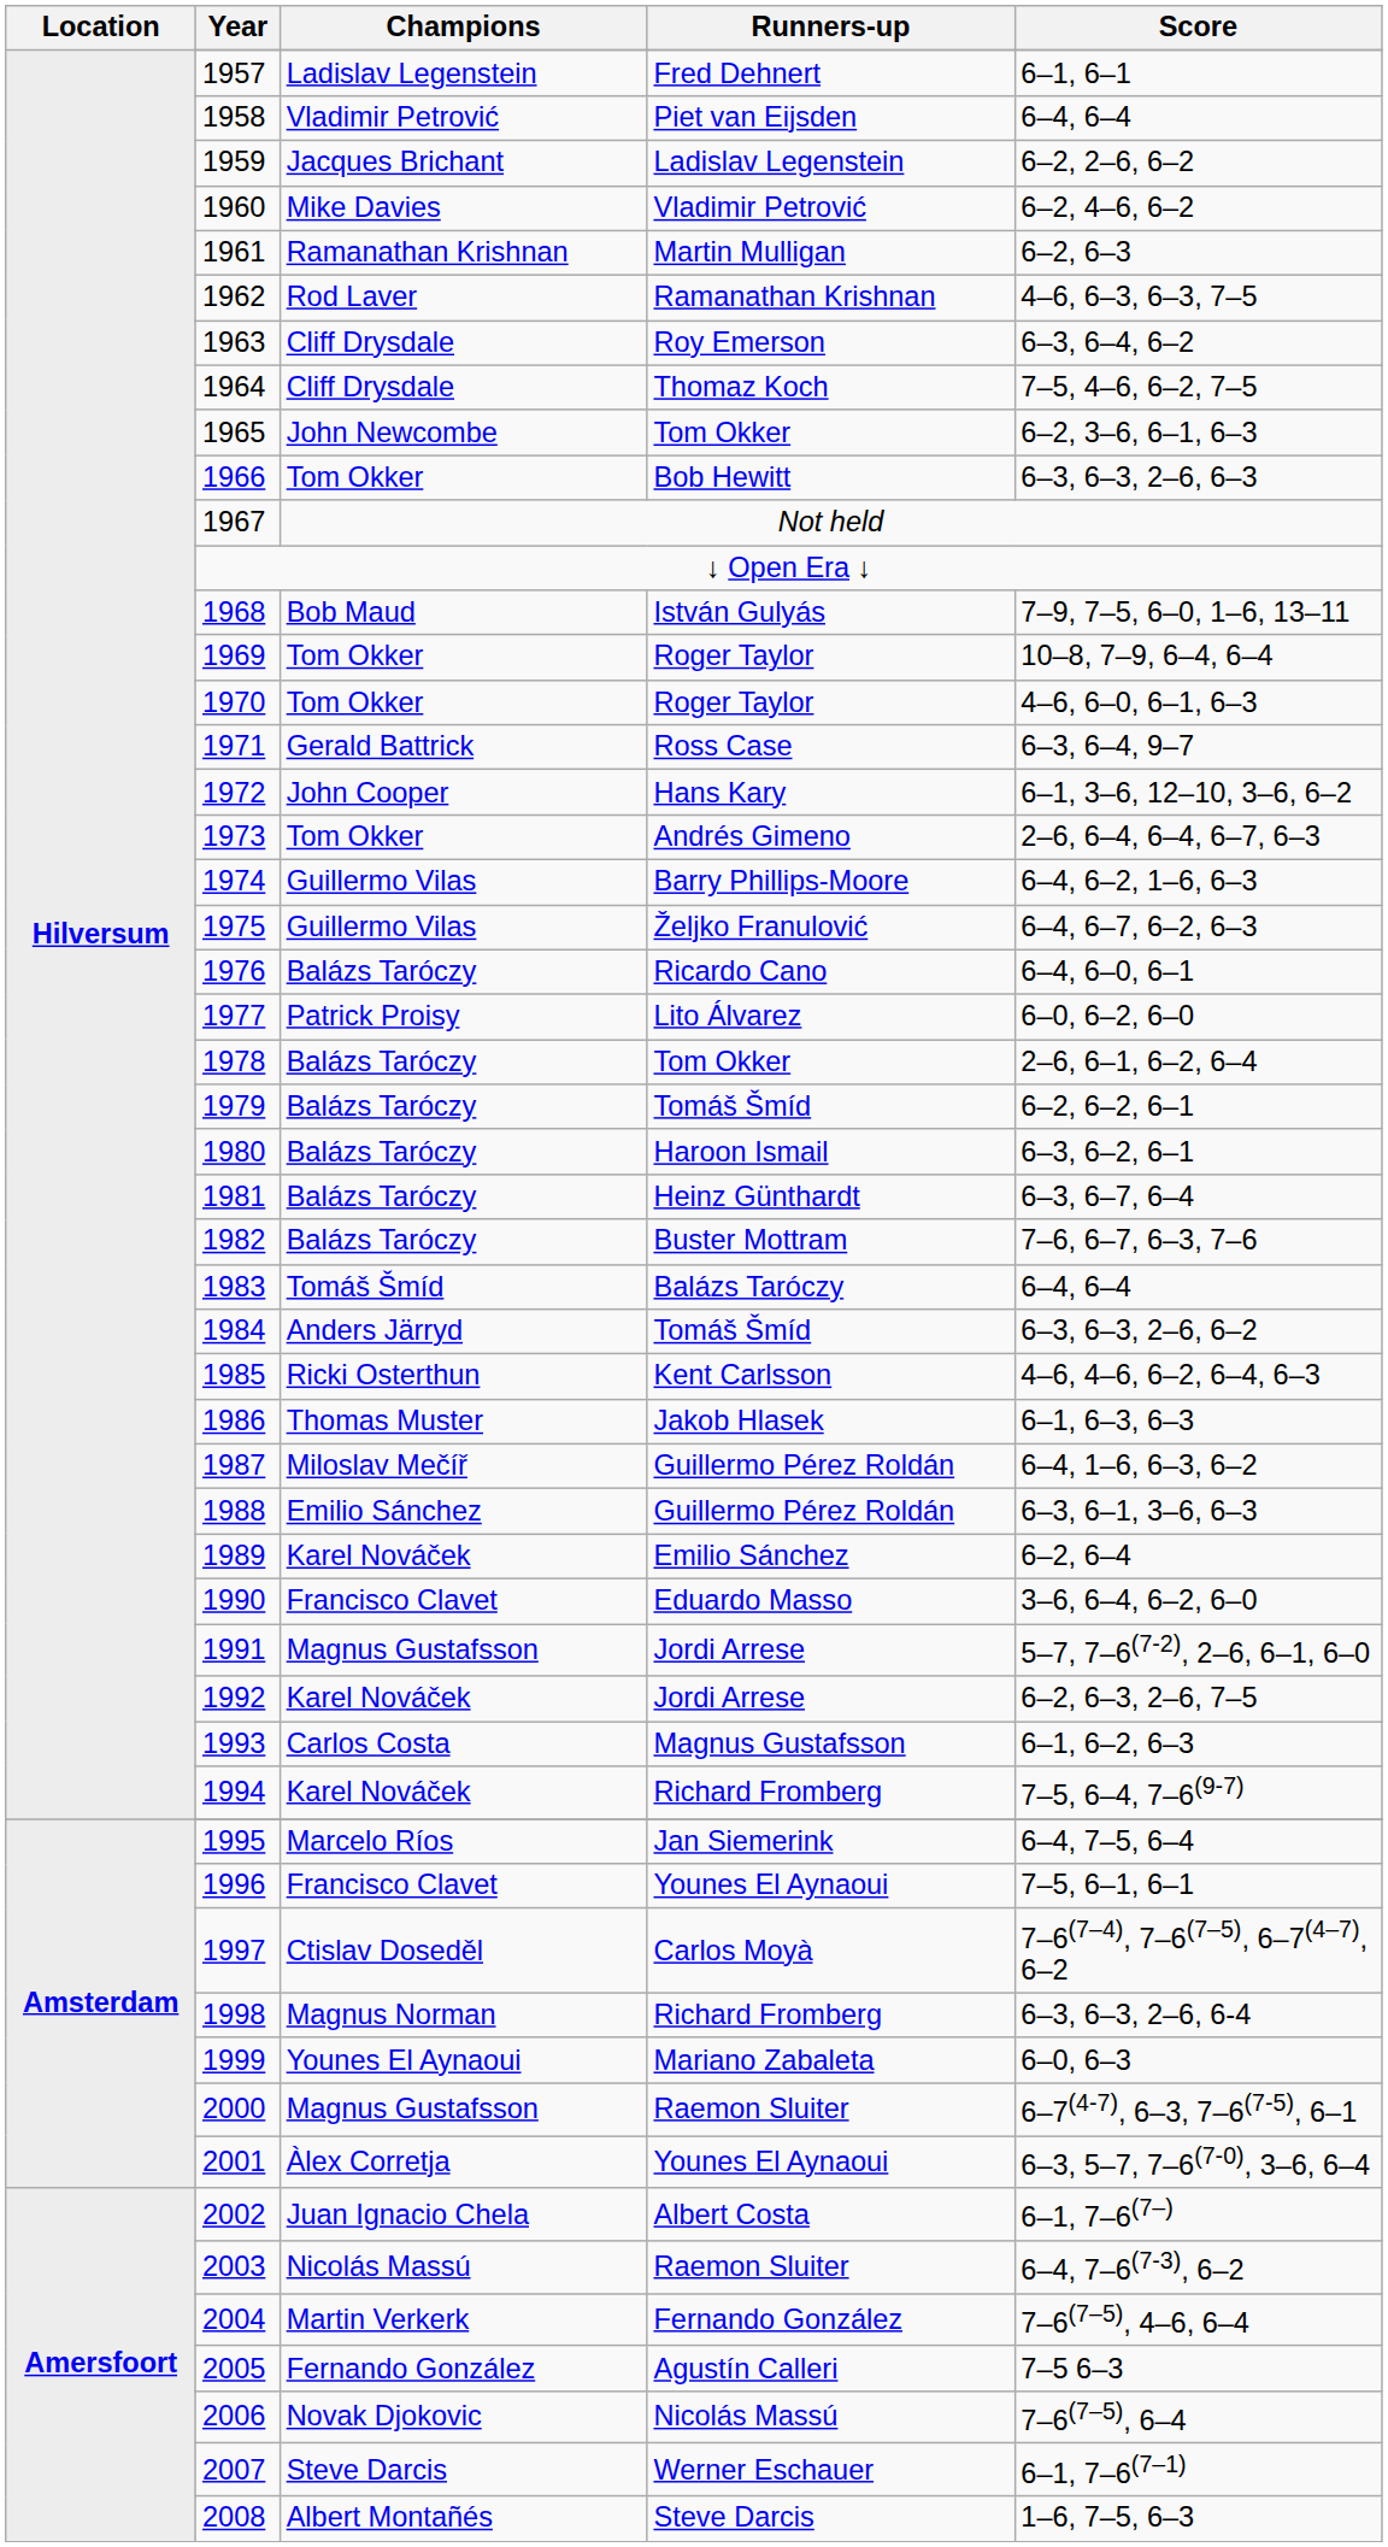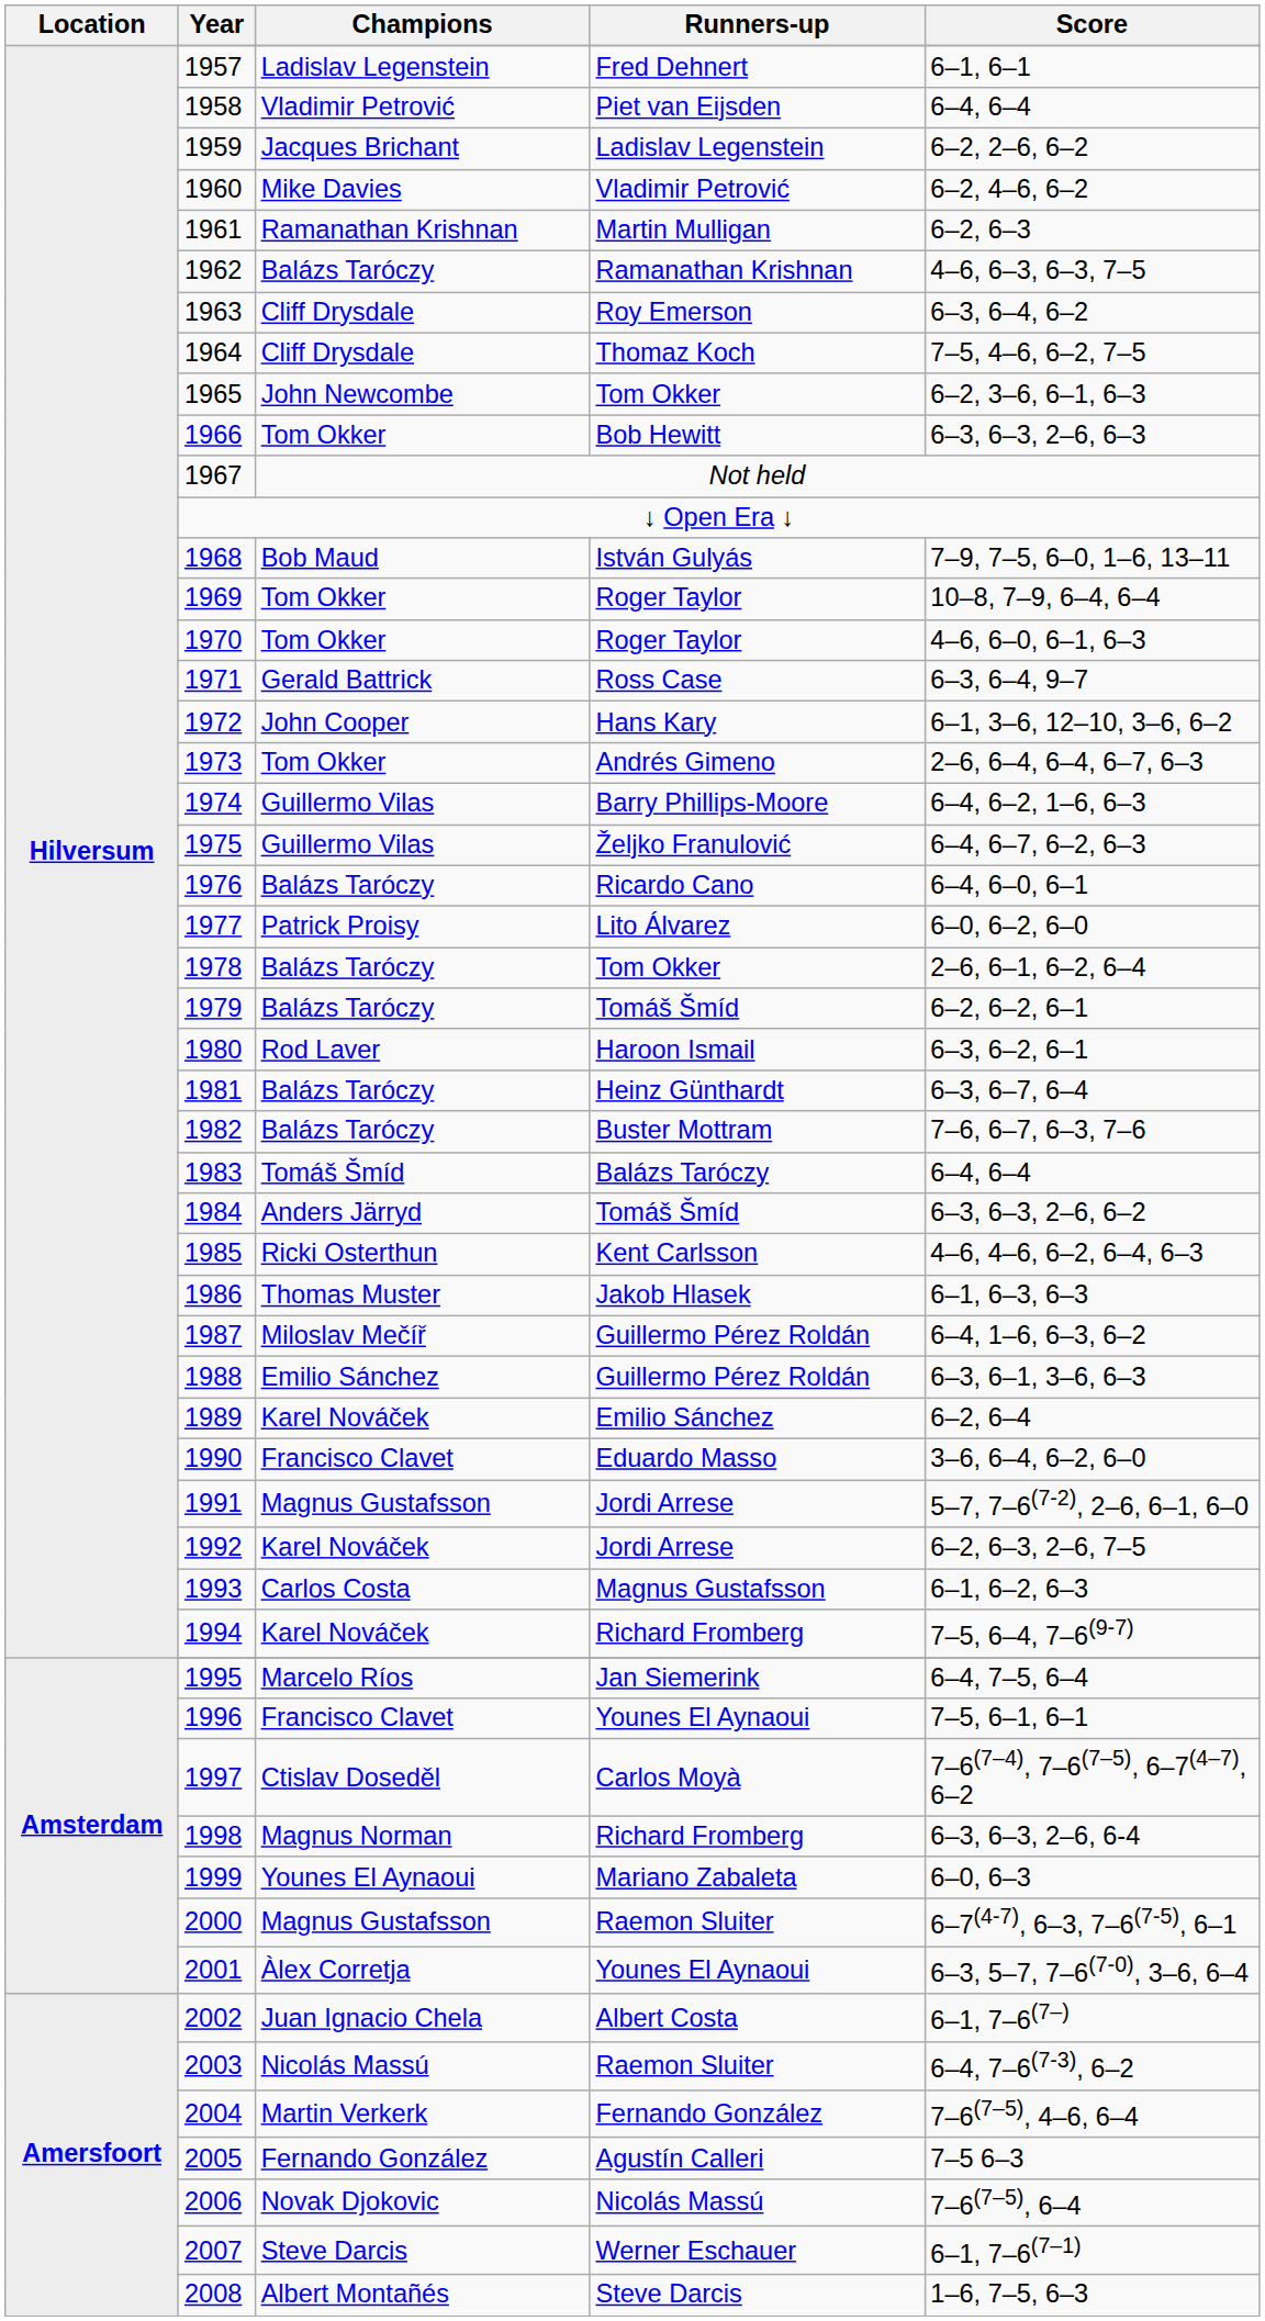1962 | Champions: Rod Laver -> Balázs Taróczy
1980 | Champions: Balázs Taróczy -> Rod Laver
